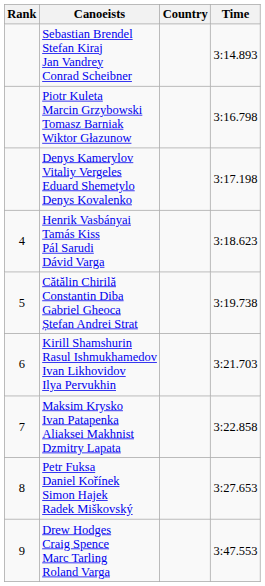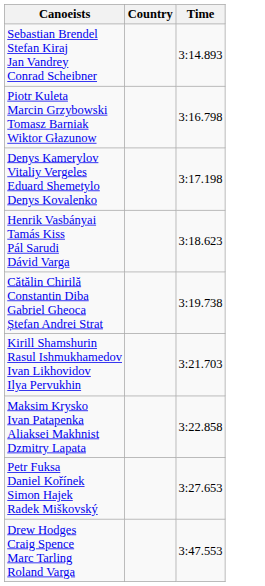- column: Rank | 4 | 5 | 6 | 7 | 8 | 9
